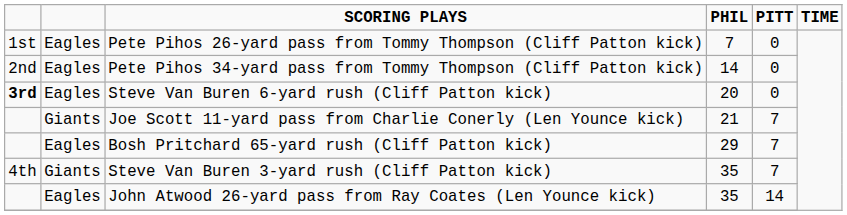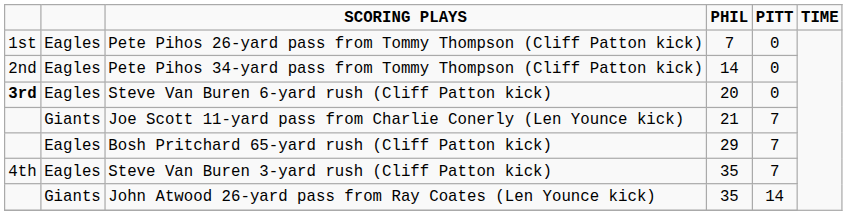Steve Van Buren 3-yard rush (Cliff Patton kick) | column 2: Giants -> Eagles
John Atwood 26-yard pass from Ray Coates (Len Younce kick) | column 2: Eagles -> Giants
